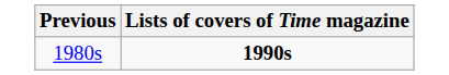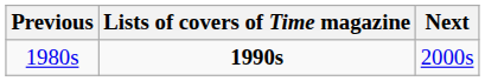+ column: Next | 2000s
